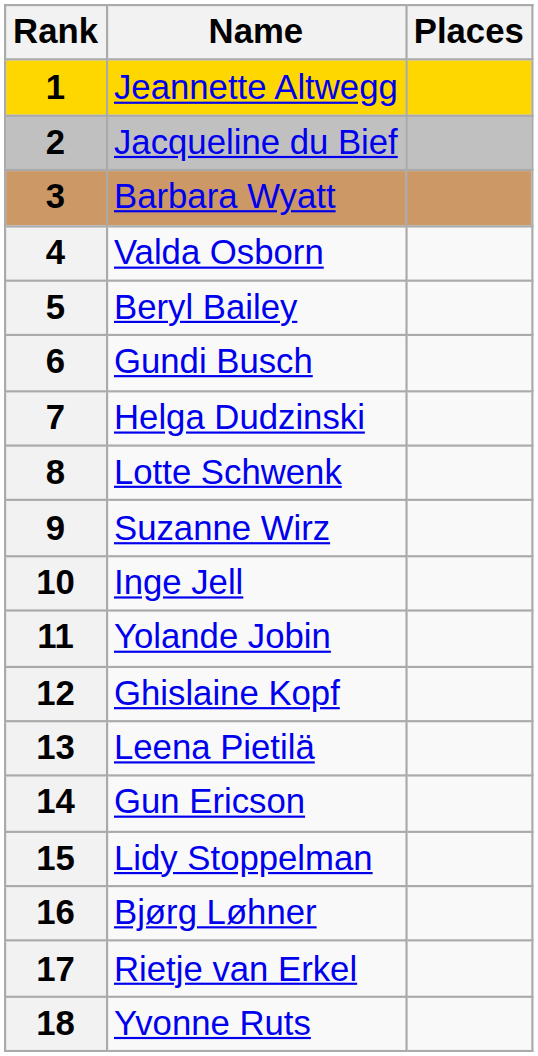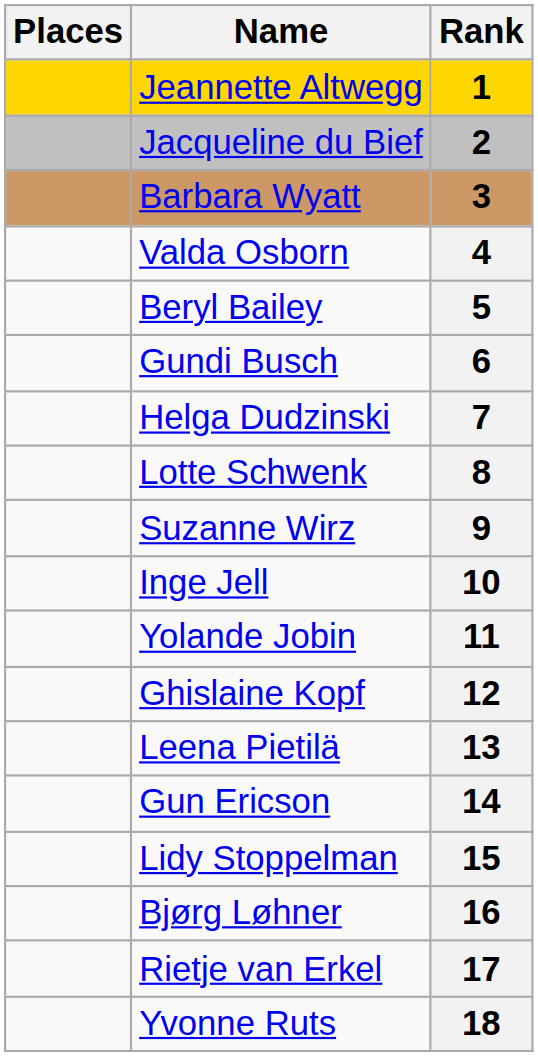columns swapped: Rank <-> Places
